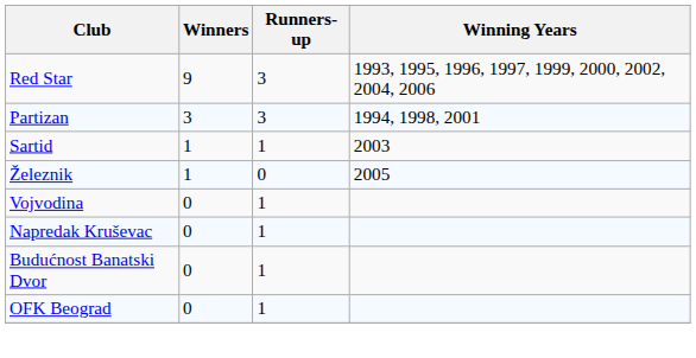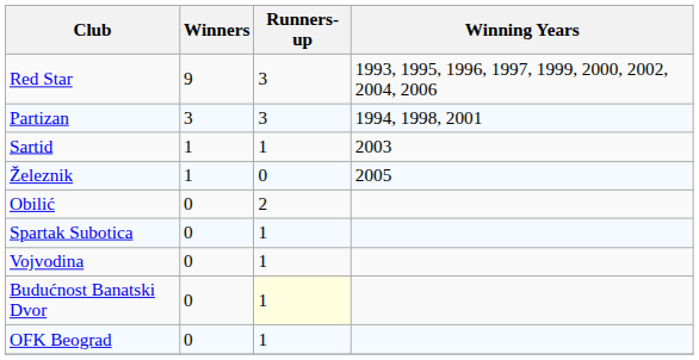+ row: Obilić | 0 | 2
+ row: Spartak Subotica | 0 | 1
- row: Napredak Kruševac | 0 | 1
Budućnost Banatski Dvor | Runners-up: no background -> lightyellow background
